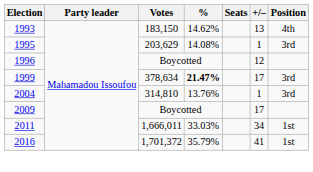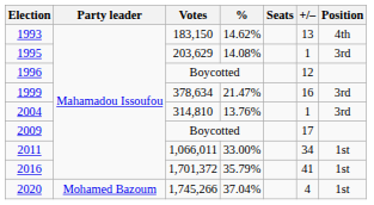1999 | %: bold -> normal
1999 | +/–: 17 -> 16
2011 | Votes: 1,666,011 -> 1,066,011
2011 | %: 33.03% -> 33.00%
+ row: 2020 | Mohamed Bazoum | 1,745,266 | 37.04% | 4 | 1st
